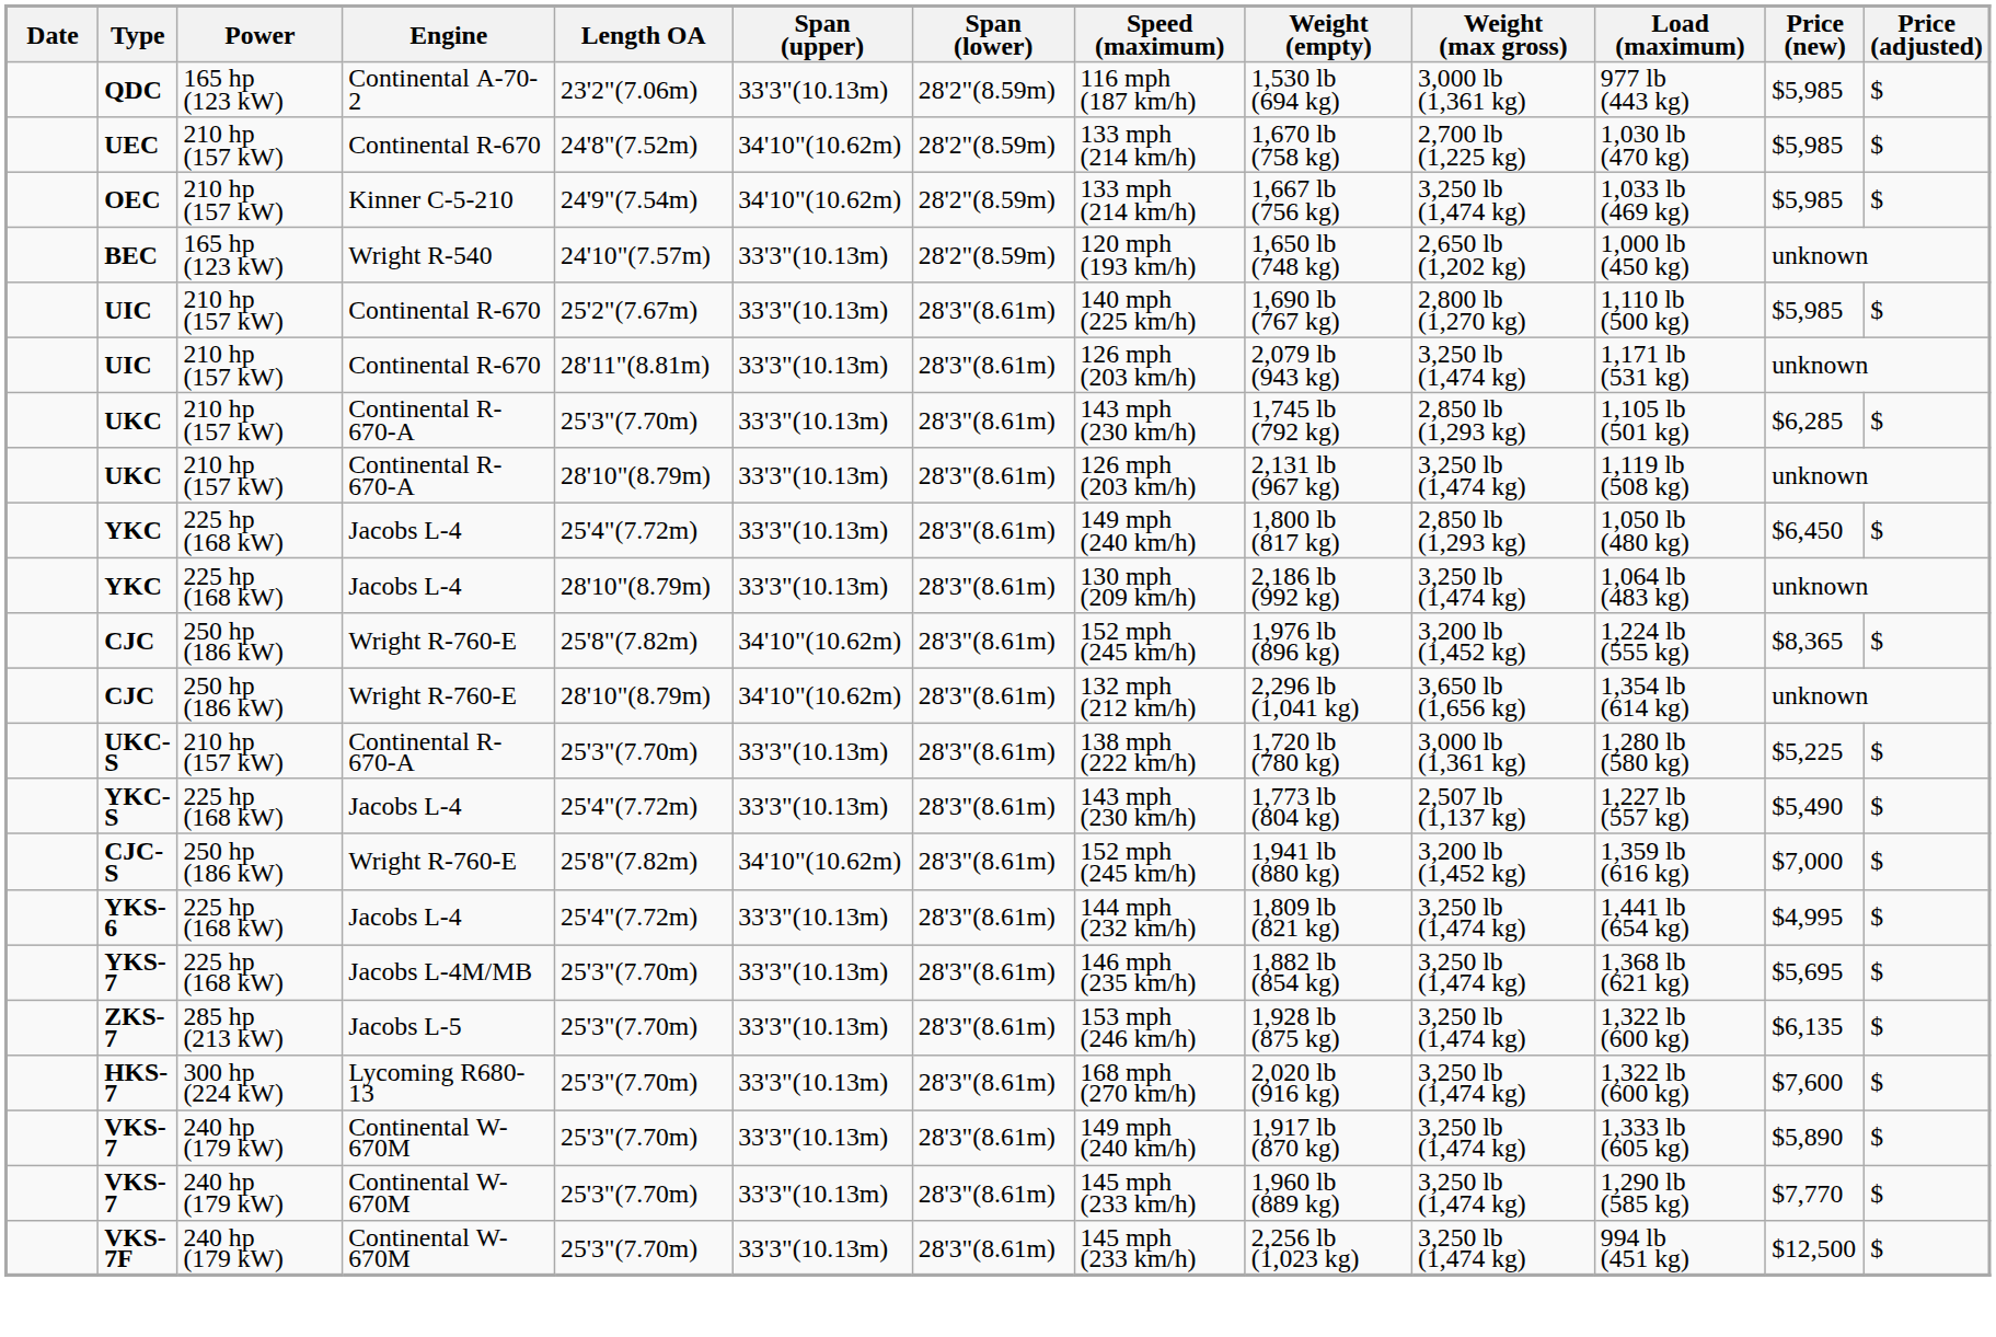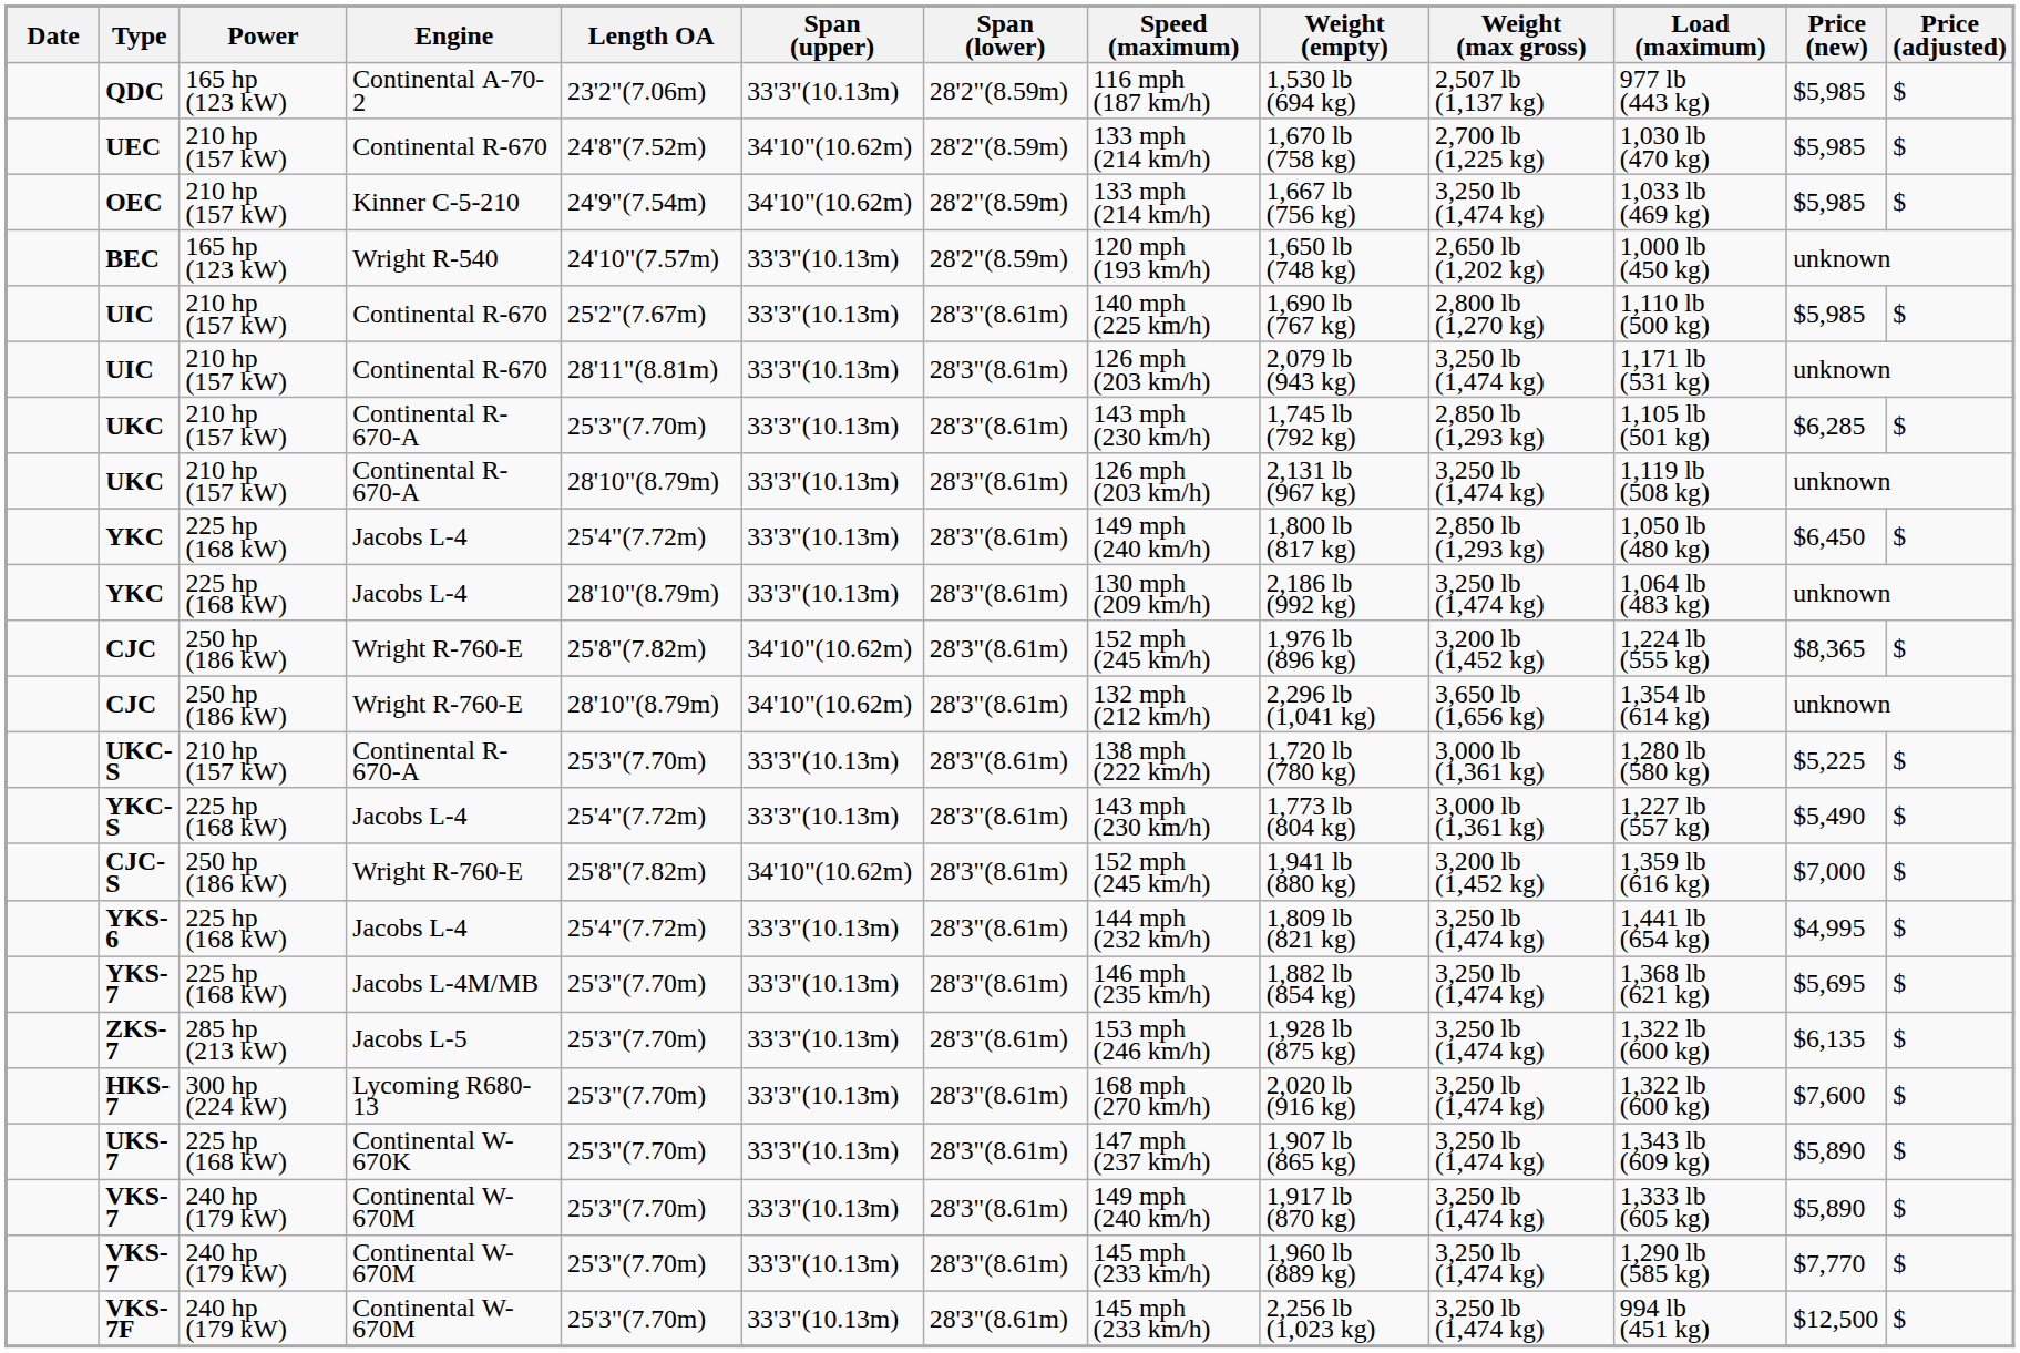QDC | Weight (max gross): 3,000 lb (1,361 kg) -> 2,507 lb (1,137 kg)
YKC-S | Weight (max gross): 2,507 lb (1,137 kg) -> 3,000 lb (1,361 kg)
+ row: UKS-7 | 225 hp (168 kW) | Continental W-670K | 25'3"(7.70m) | 33'3"(10.13m) | 28'3"(8.61m) | 147 mph (237 km/h) | 1,907 lb (865 kg) | 3,250 lb (1,474 kg) | 1,343 lb (609 kg) | $5,890 | $
